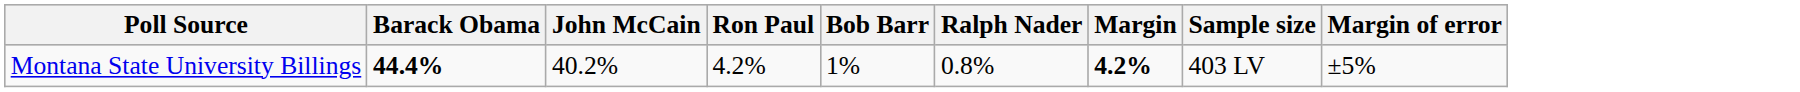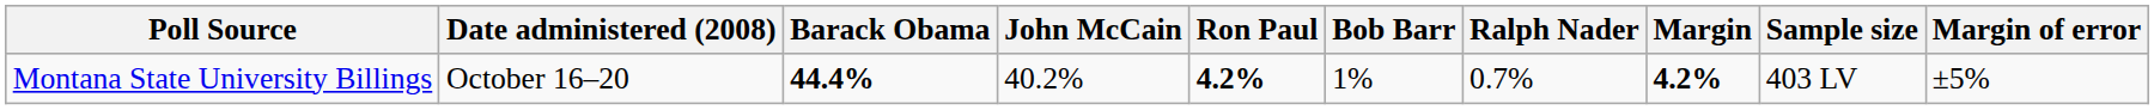+ column: Date administered (2008) | October 16–20
Montana State University Billings | Ron Paul: normal -> bold
Montana State University Billings | Ralph Nader: 0.8% -> 0.7%
